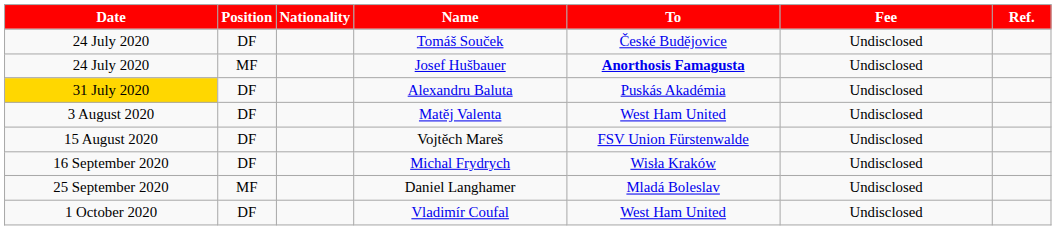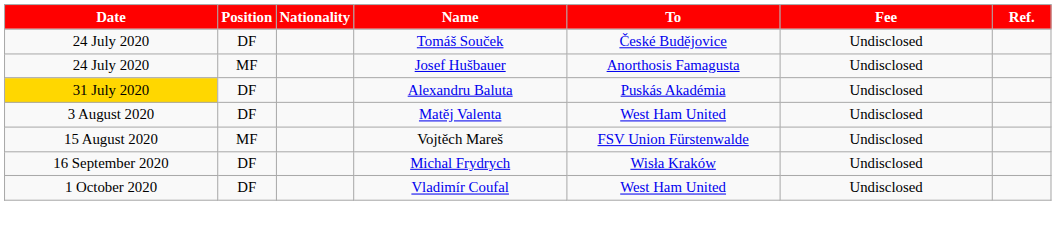Josef Hušbauer | To: bold -> normal
Vojtěch Mareš | Position: DF -> MF
- row: 25 September 2020 | MF | Daniel Langhamer | Mladá Boleslav | Undisclosed
